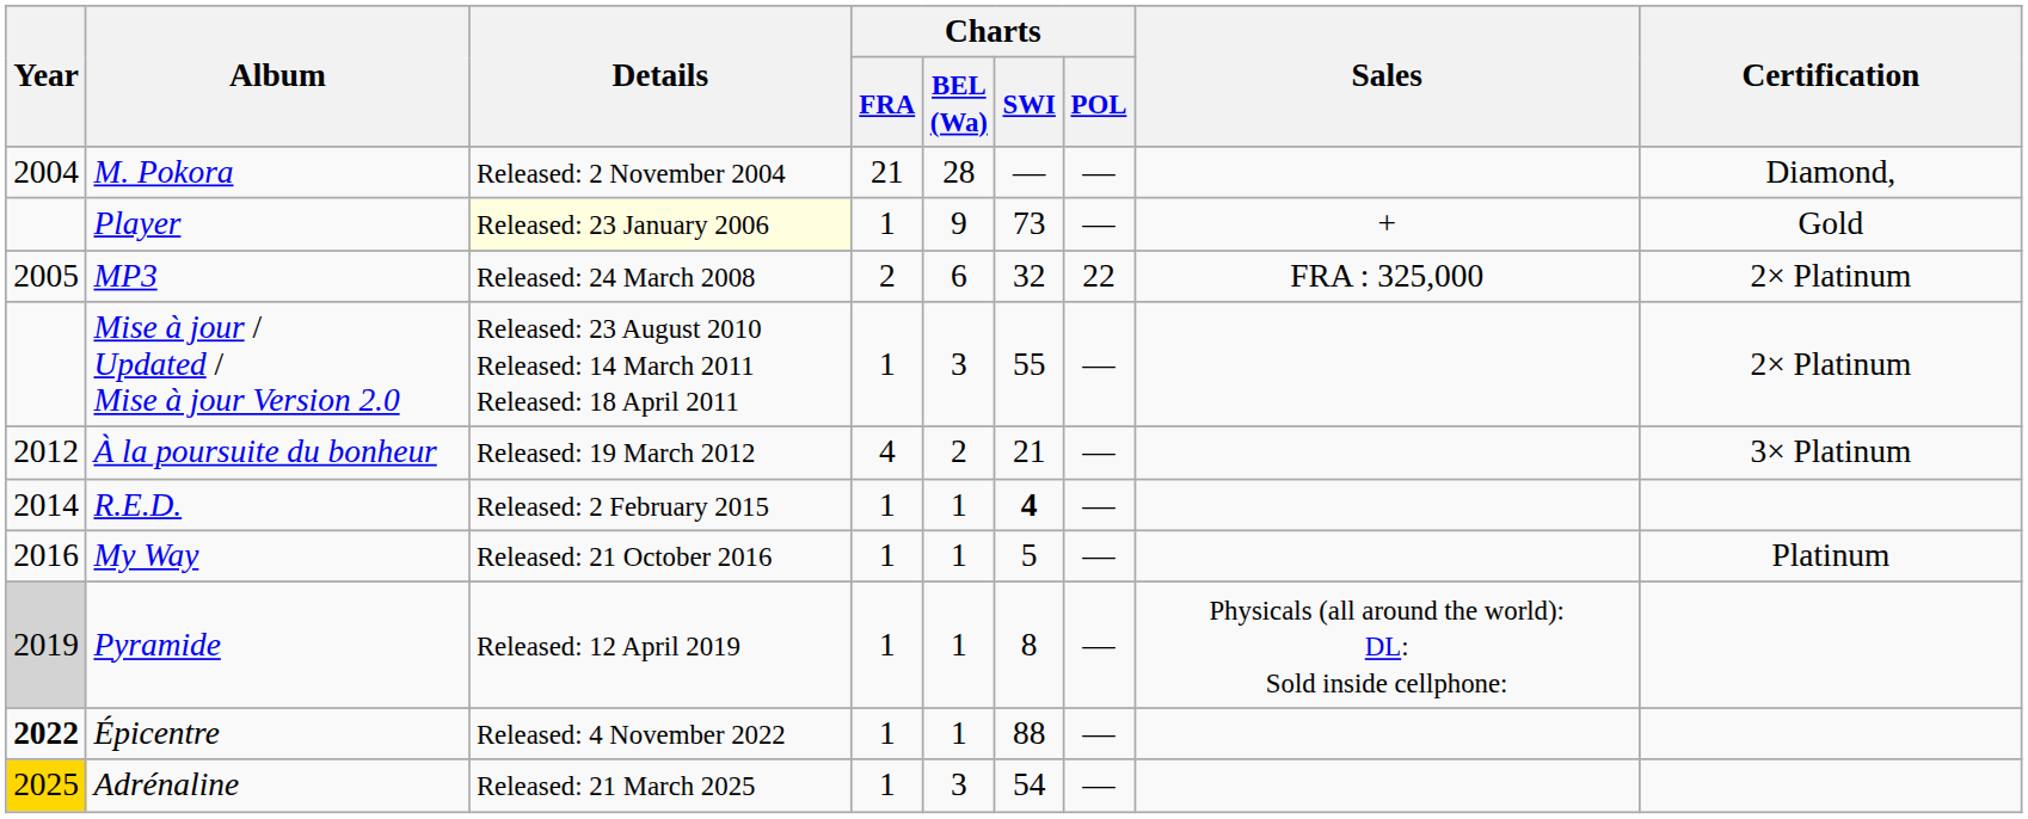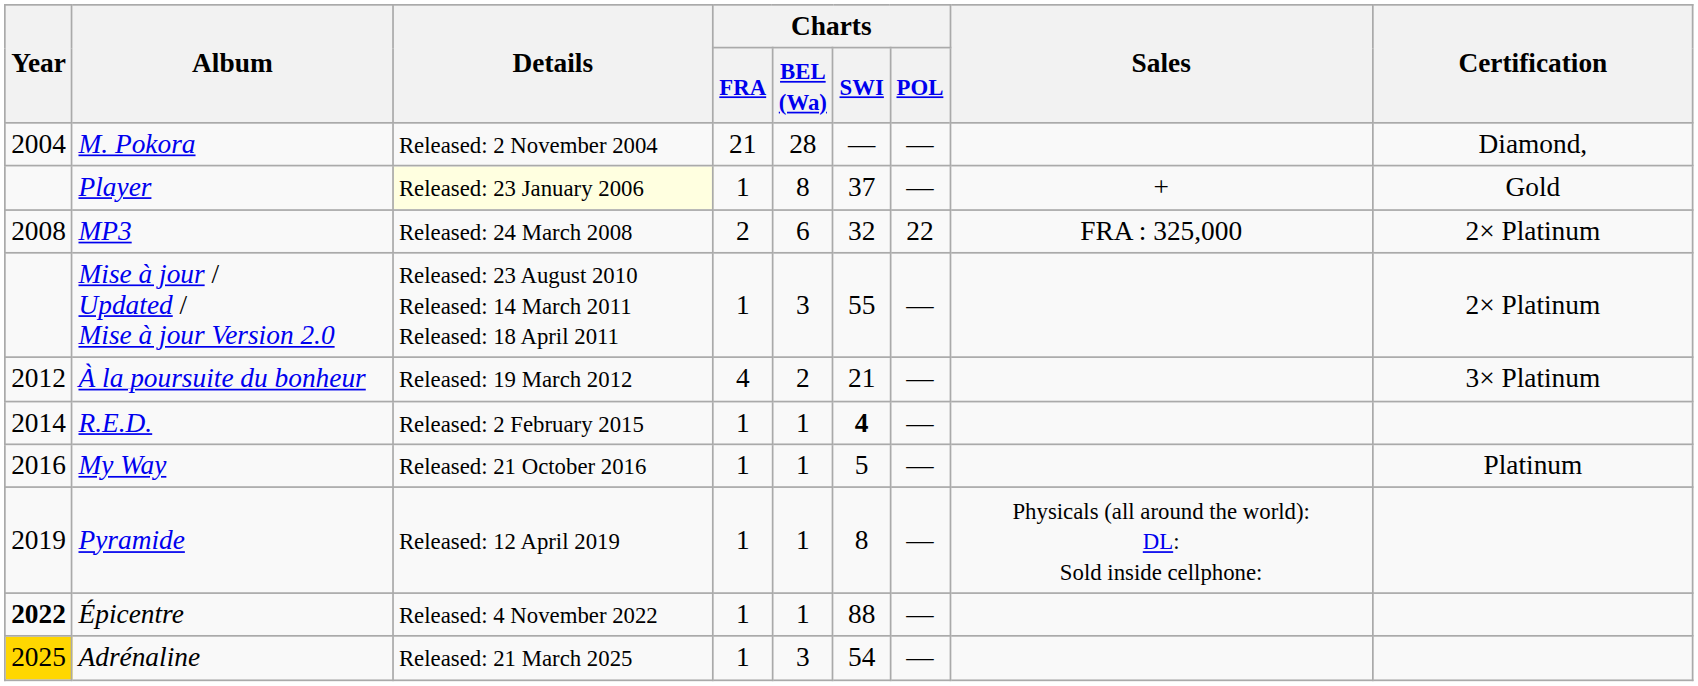Player | Charts / BEL (Wa): 9 -> 8
Player | Charts / SWI: 73 -> 37
MP3 | Year: 2005 -> 2008
Pyramide | Year: lightgrey background -> no background
